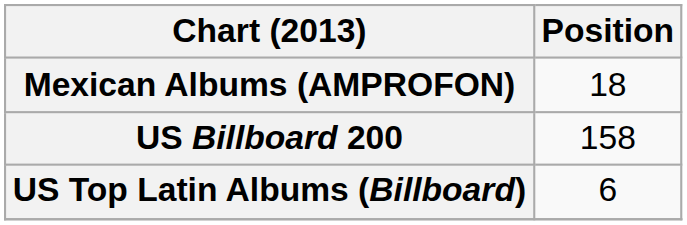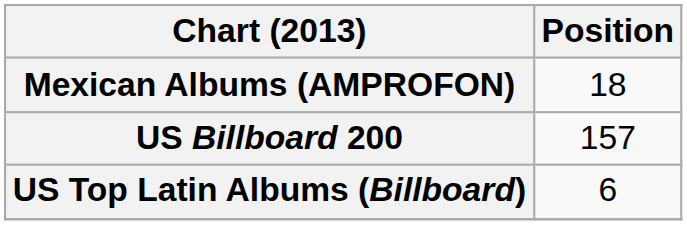US Billboard 200 | Position: 158 -> 157
